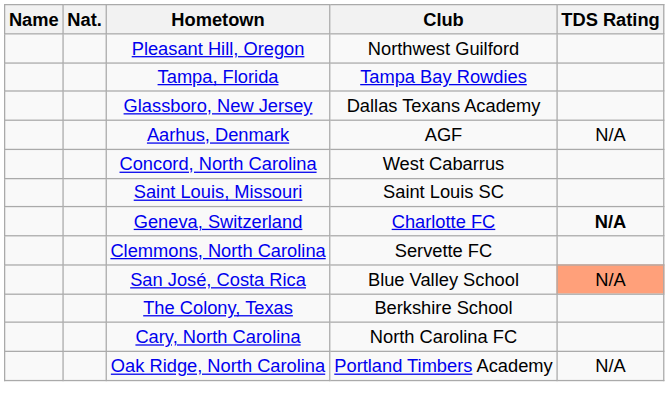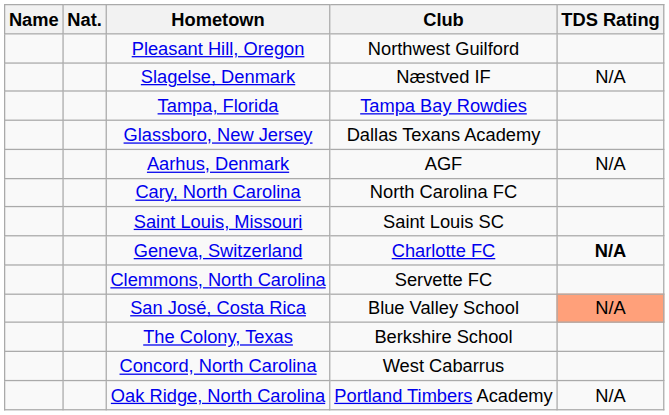+ row: Slagelse, Denmark | Næstved IF | N/A
rows swapped: Cary, North Carolina <-> Concord, North Carolina
